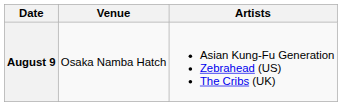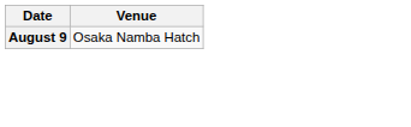- column: Artists | Asian Kung-Fu Generation Zebrahead (US) The Cribs (UK)
